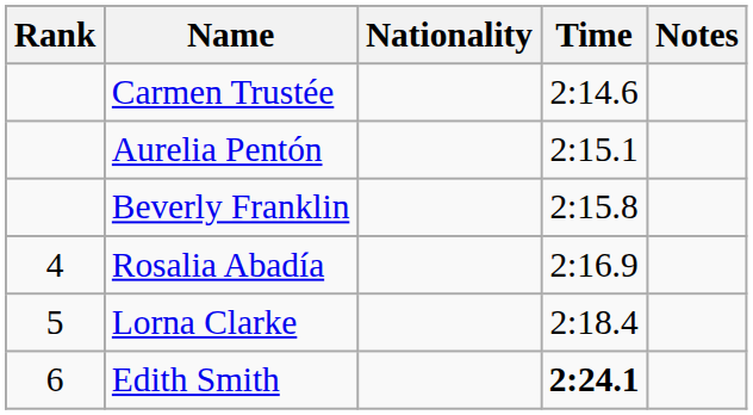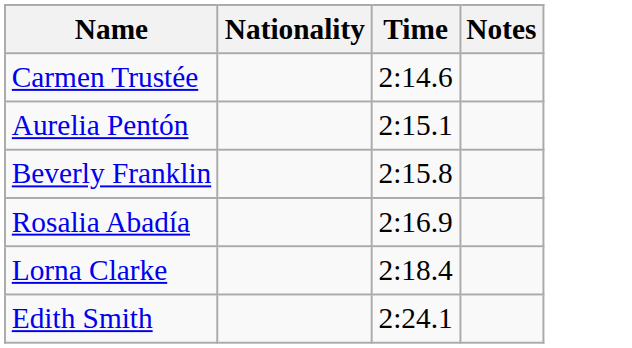- column: Rank | 4 | 5 | 6
Edith Smith | Time: bold -> normal
